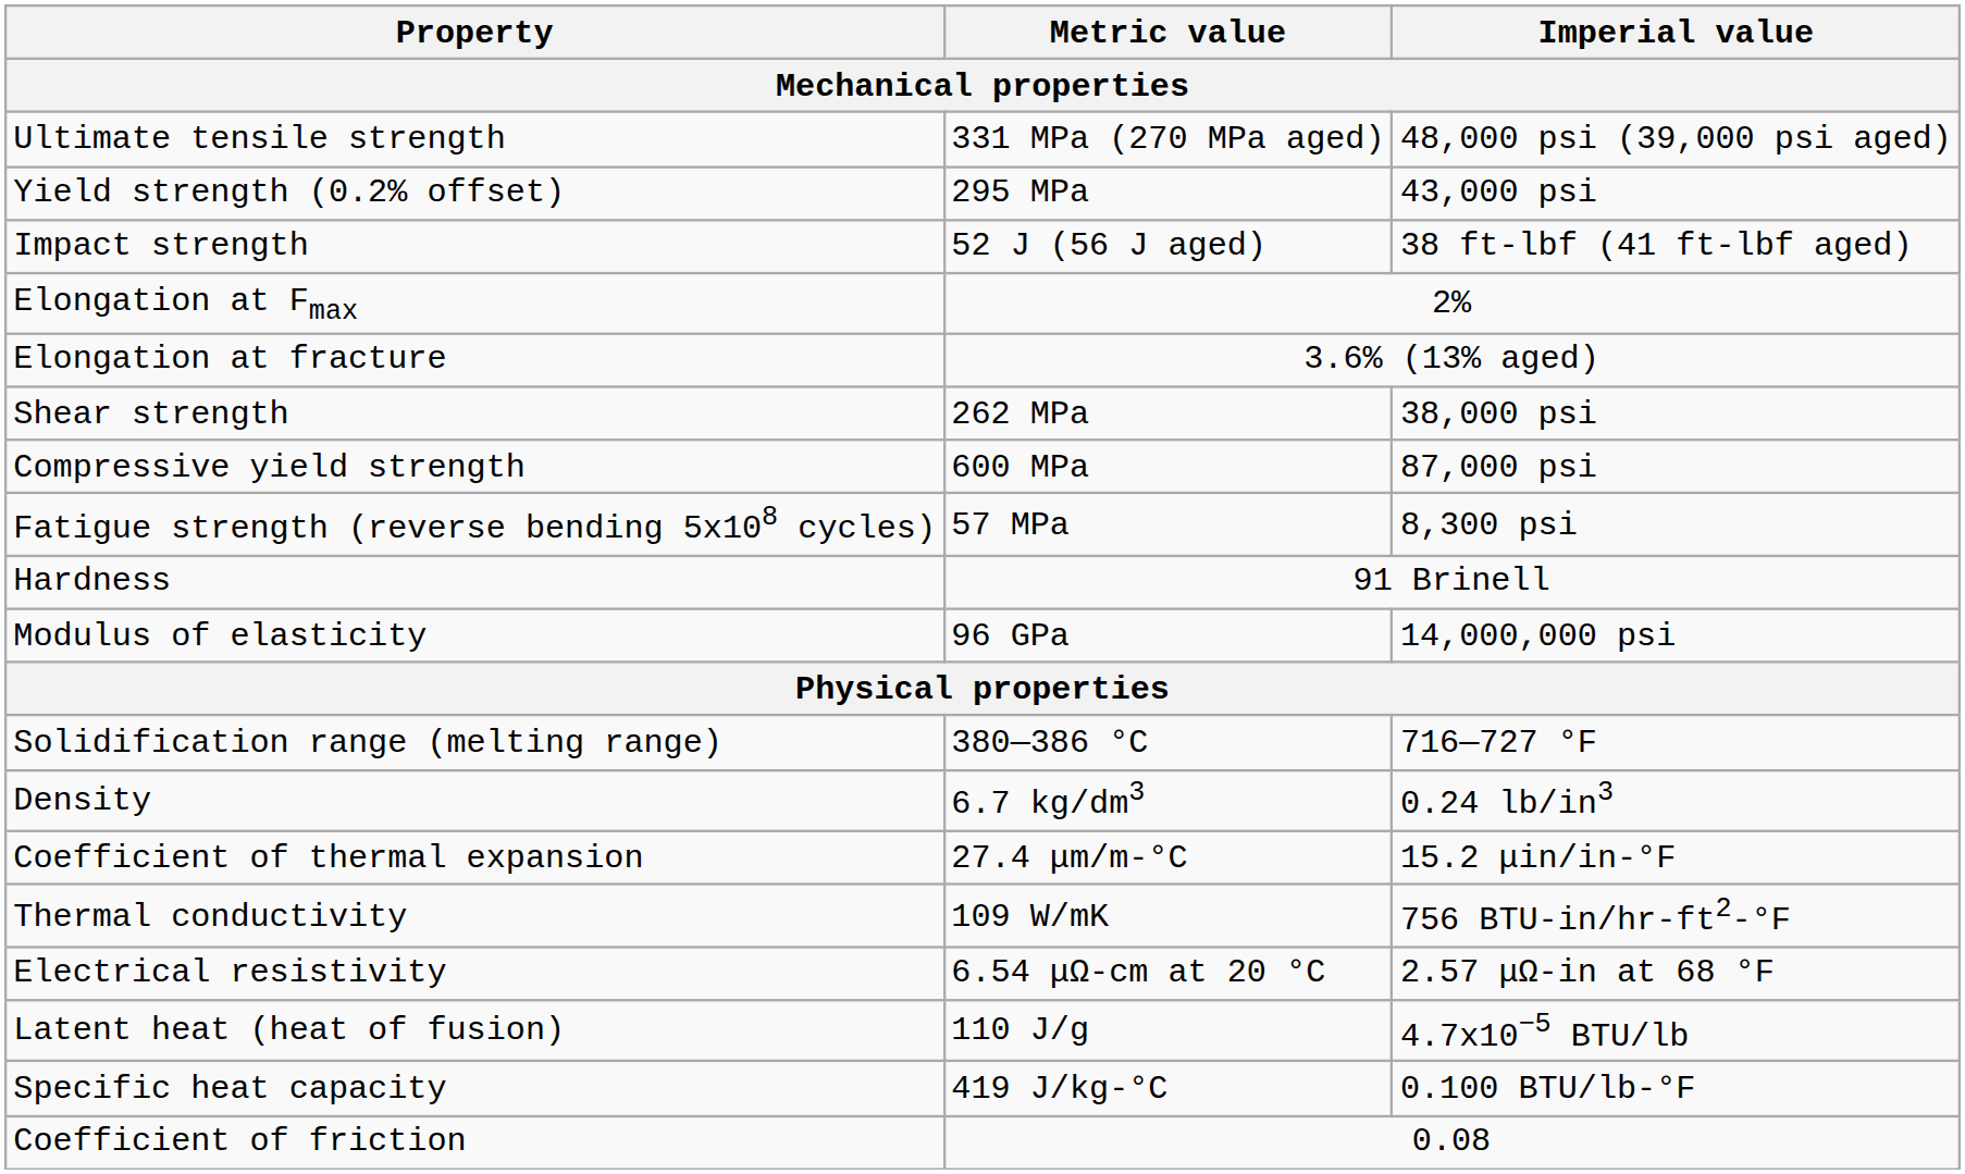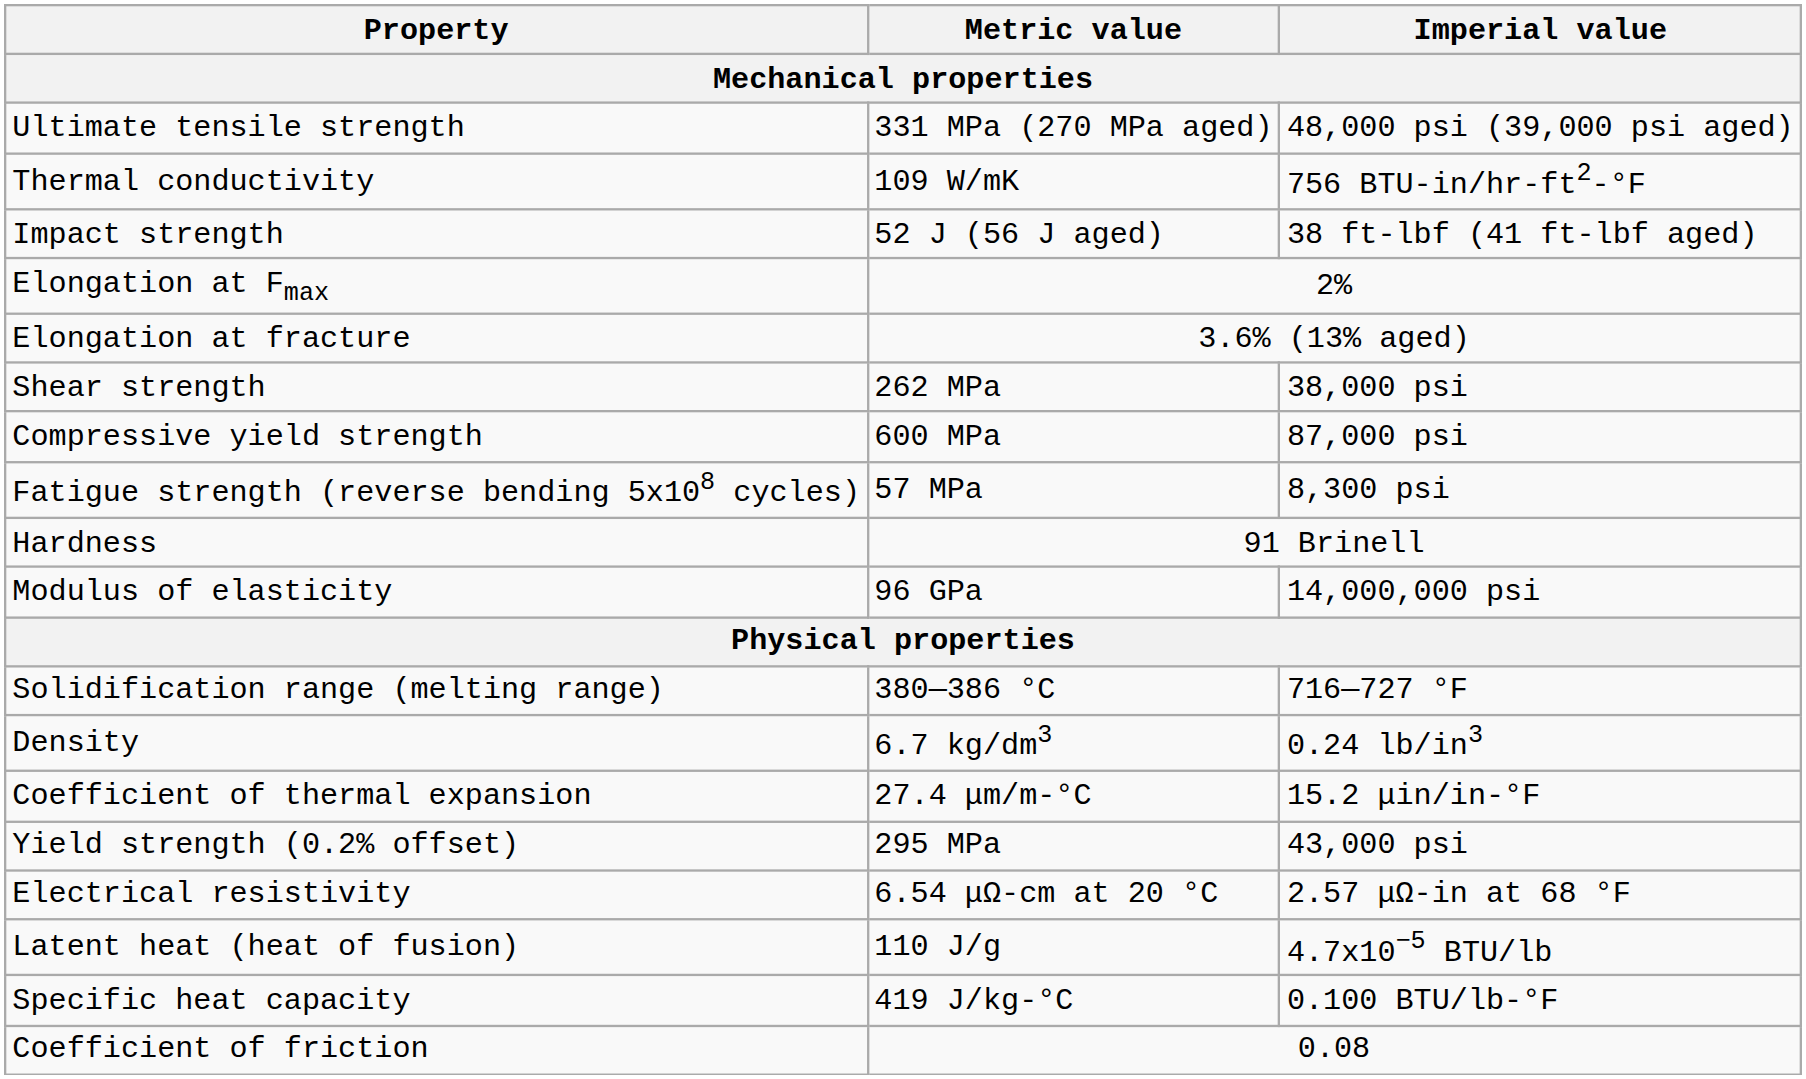rows swapped: Yield strength (0.2% offset) <-> Thermal conductivity
